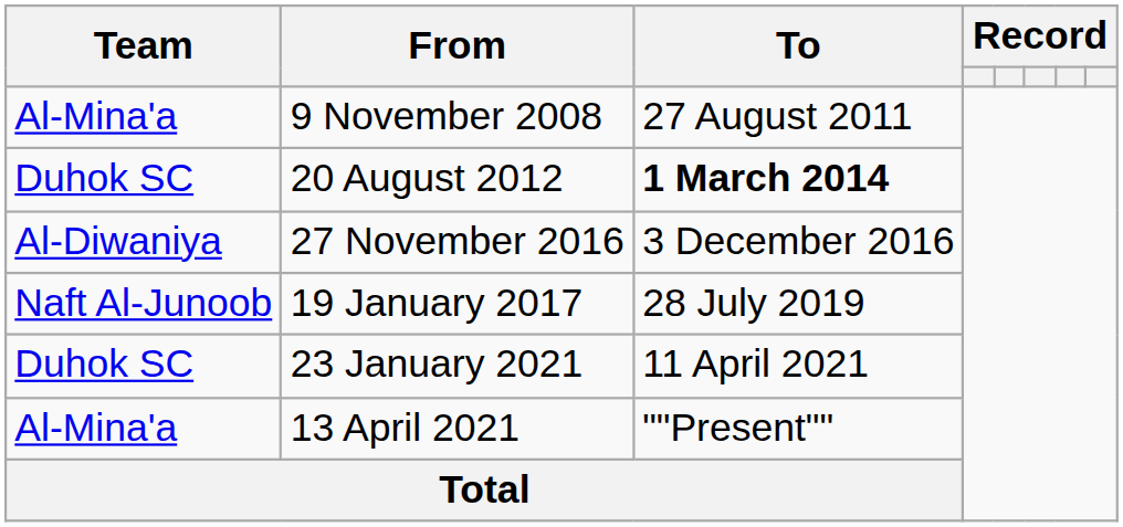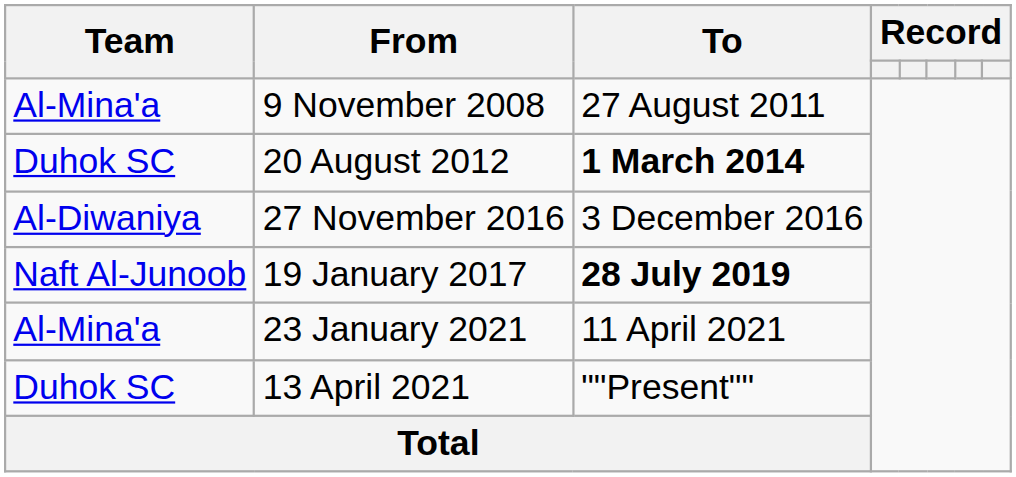19 January 2017 | To: normal -> bold
23 January 2021 | Team: Duhok SC -> Al-Mina'a
13 April 2021 | Team: Al-Mina'a -> Duhok SC
